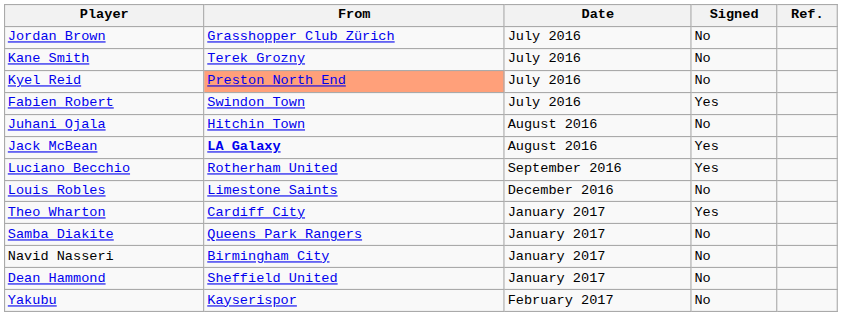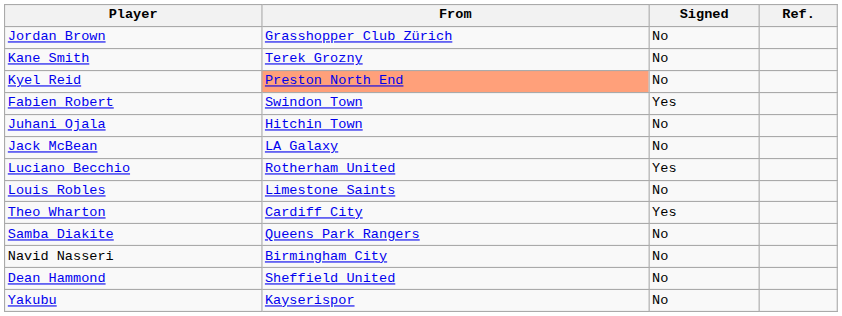- column: Date | July 2016 | July 2016 | July 2016 | July 2016 | August 2016 | August 2016 | September 2016 | December 2016 | January 2017 | January 2017 | January 2017 | January 2017 | February 2017
Jack McBean | From: bold -> normal
Jack McBean | Signed: Yes -> No
